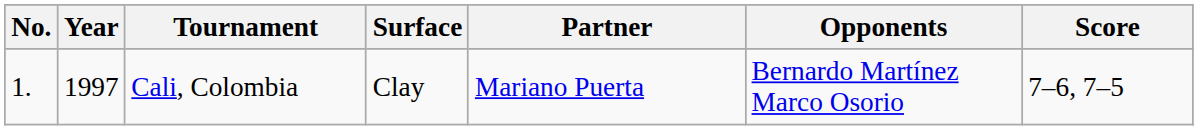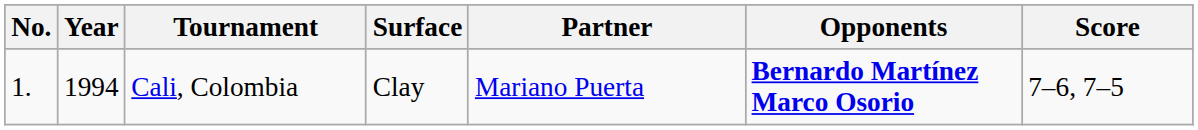Cali, Colombia | Year: 1997 -> 1994
Cali, Colombia | Opponents: normal -> bold
